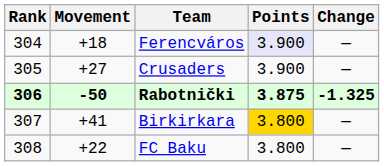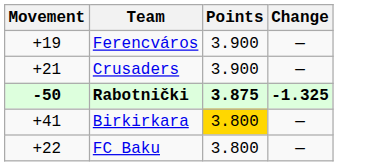- column: Rank | 304 | 305 | 306 | 307 | 308
Ferencváros | Movement: +18 -> +19
Ferencváros | Points: lavender background -> no background
Crusaders | Movement: +27 -> +21
